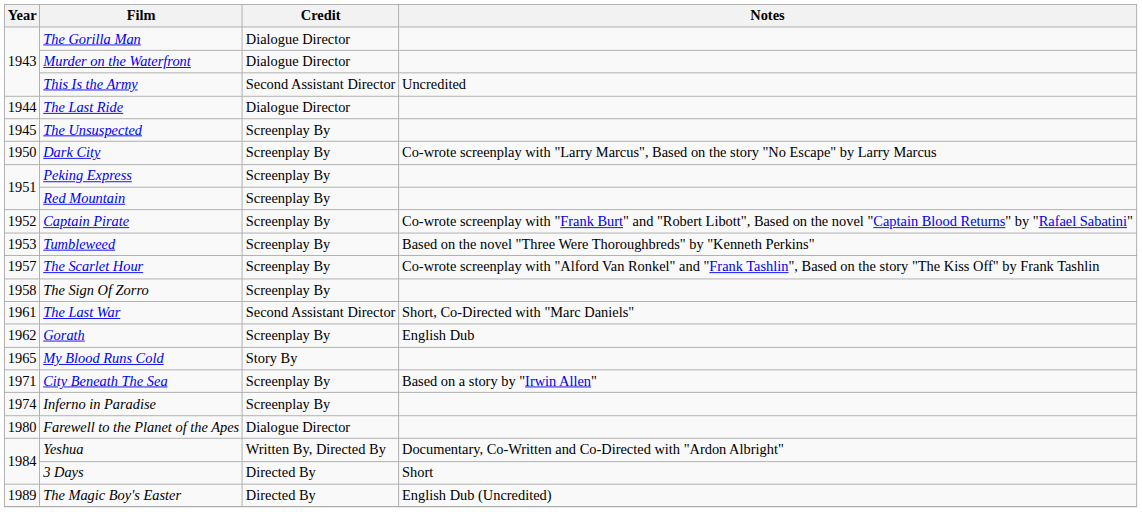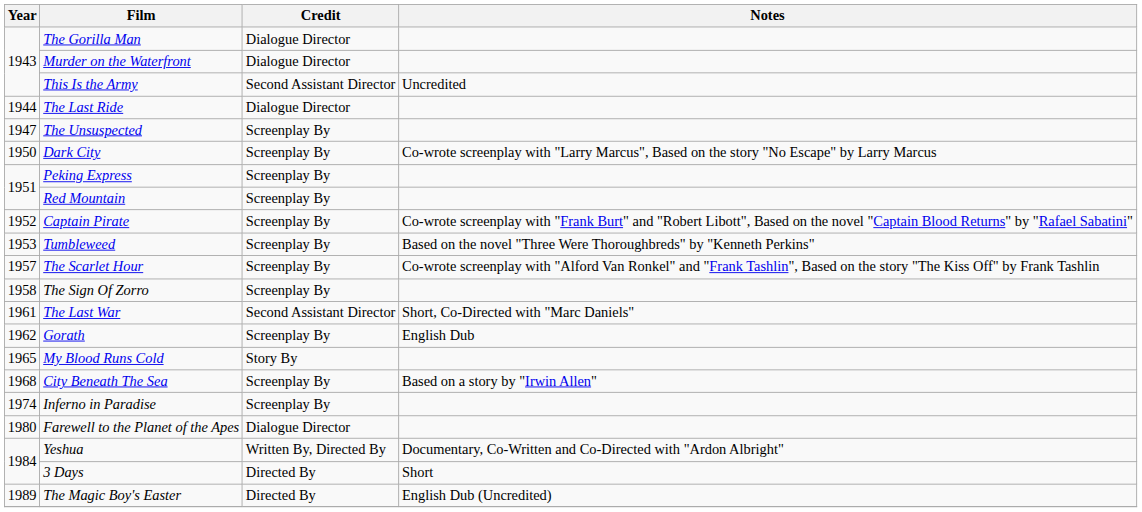The Unsuspected | Year: 1945 -> 1947
City Beneath The Sea | Year: 1971 -> 1968
